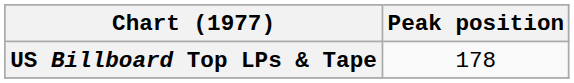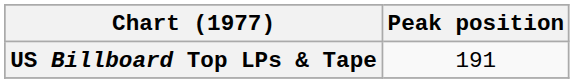US Billboard Top LPs & Tape | Peak position: 178 -> 191
